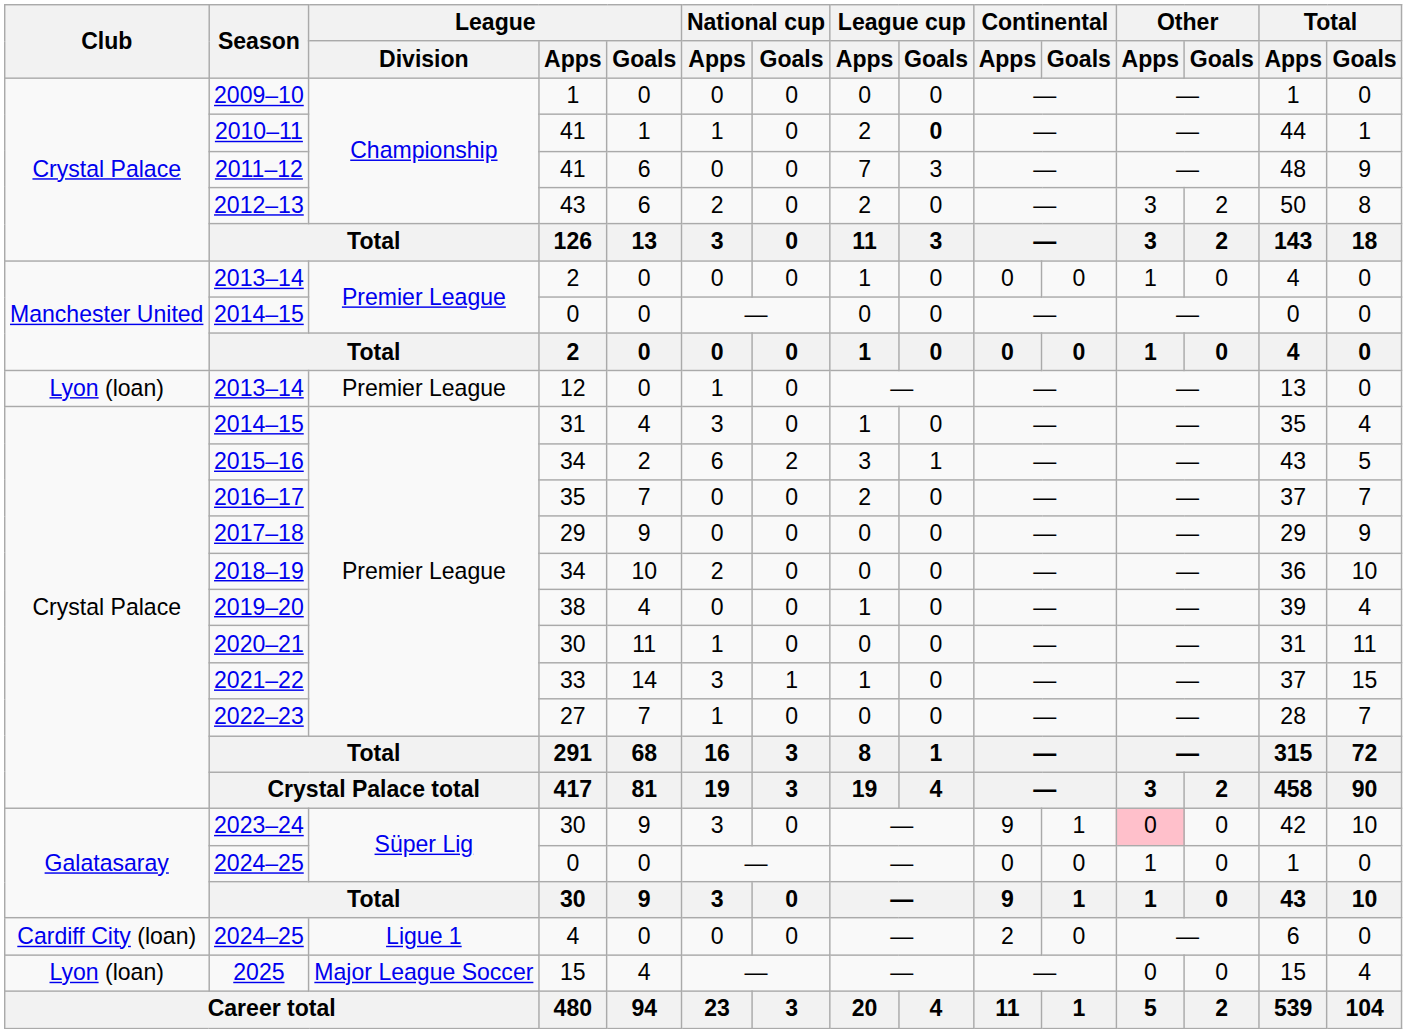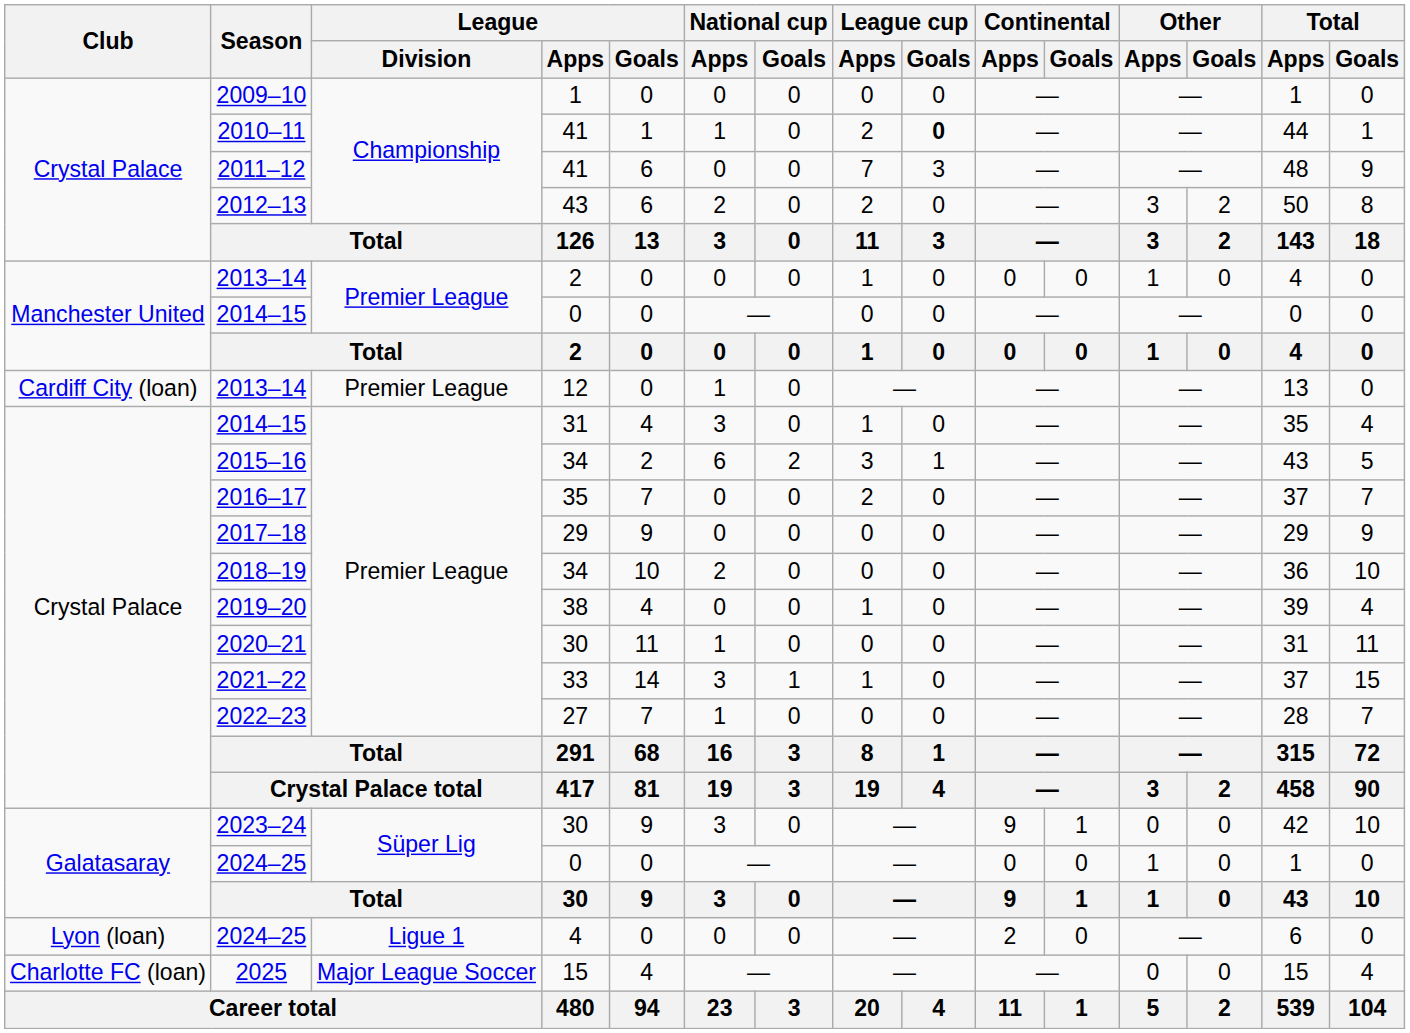2013–14 / 12 | Club: Lyon (loan) -> Cardiff City (loan)
2023–24 | Other / Apps: pink background -> no background
2024–25 / 4 | Club: Cardiff City (loan) -> Lyon (loan)
2025 | Club: Lyon (loan) -> Charlotte FC (loan)
